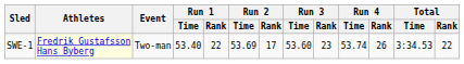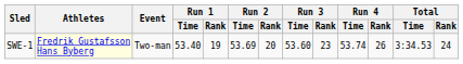SWE-1 | Run 1 / Rank: 22 -> 19
SWE-1 | Run 2 / Rank: 17 -> 20
SWE-1 | Total / Rank: 22 -> 24
